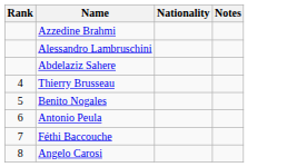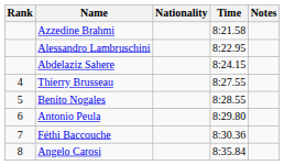+ column: Time | 8:21.58 | 8:22.95 | 8:24.15 | 8:27.55 | 8:28.55 | 8:29.80 | 8:30.36 | 8:35.84
